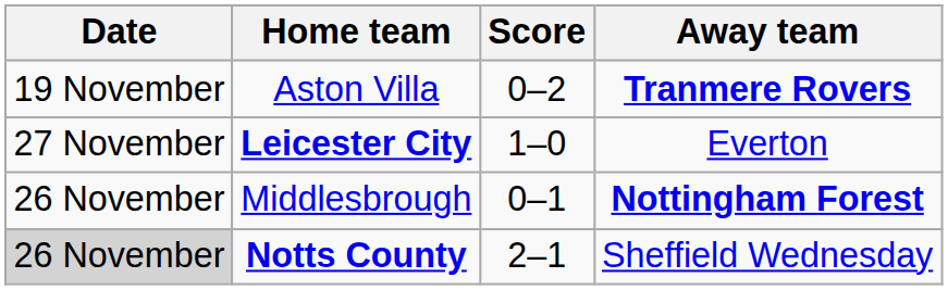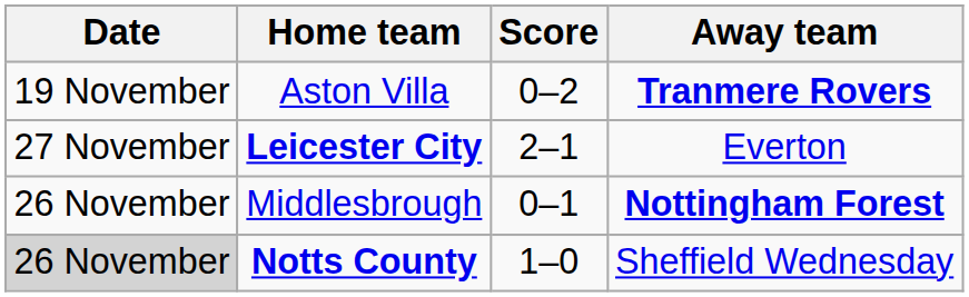Leicester City | Score: 1–0 -> 2–1
Notts County | Score: 2–1 -> 1–0
